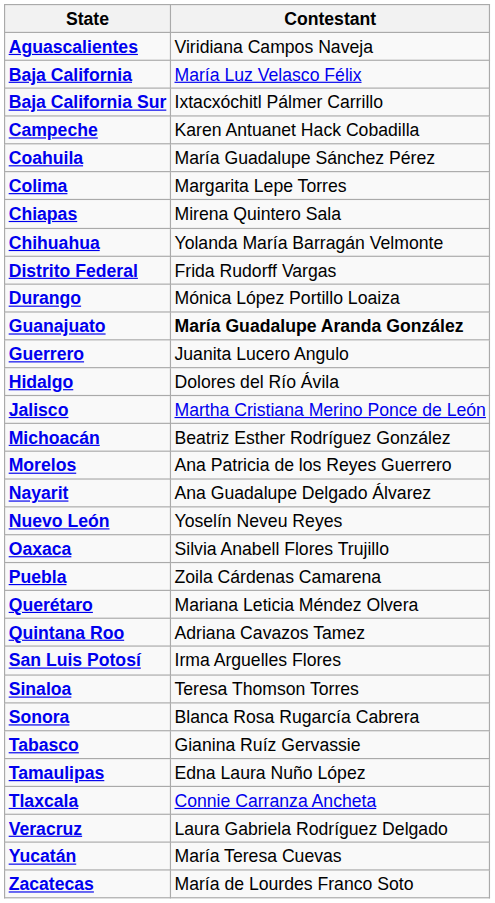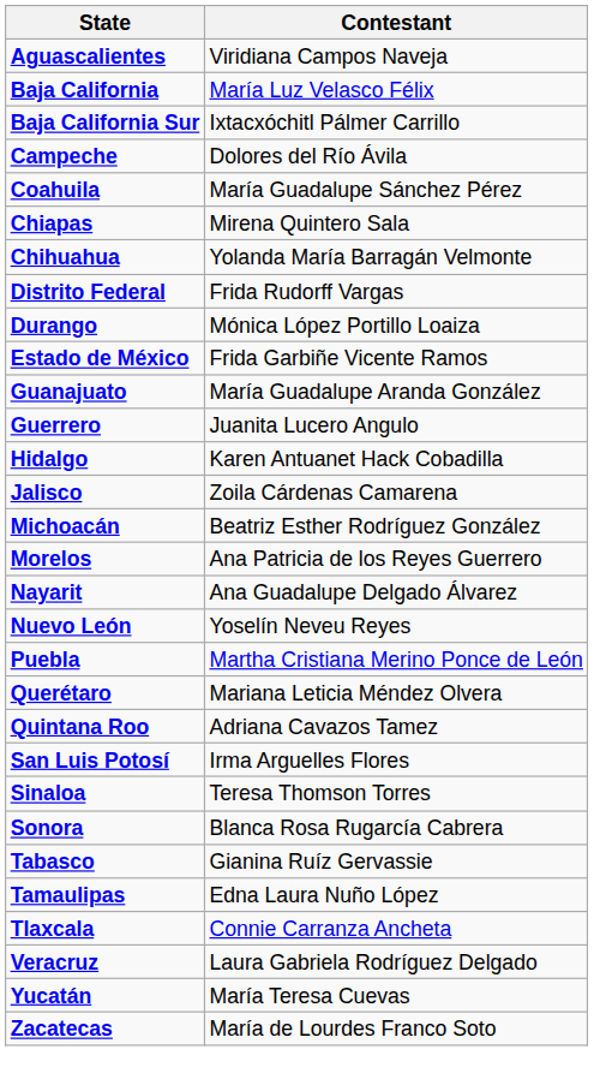Campeche | Contestant: Karen Antuanet Hack Cobadilla -> Dolores del Río Ávila
- row: Colima | Margarita Lepe Torres
+ row: Estado de México | Frida Garbiñe Vicente Ramos
Guanajuato | Contestant: bold -> normal
Hidalgo | Contestant: Dolores del Río Ávila -> Karen Antuanet Hack Cobadilla
Jalisco | Contestant: Martha Cristiana Merino Ponce de León -> Zoila Cárdenas Camarena
- row: Oaxaca | Silvia Anabell Flores Trujillo
Puebla | Contestant: Zoila Cárdenas Camarena -> Martha Cristiana Merino Ponce de León
